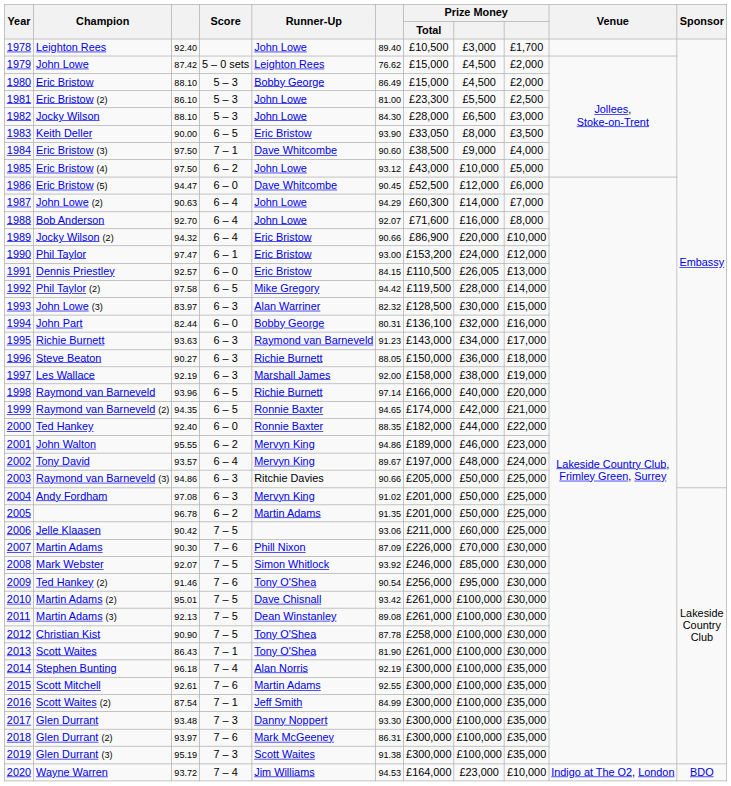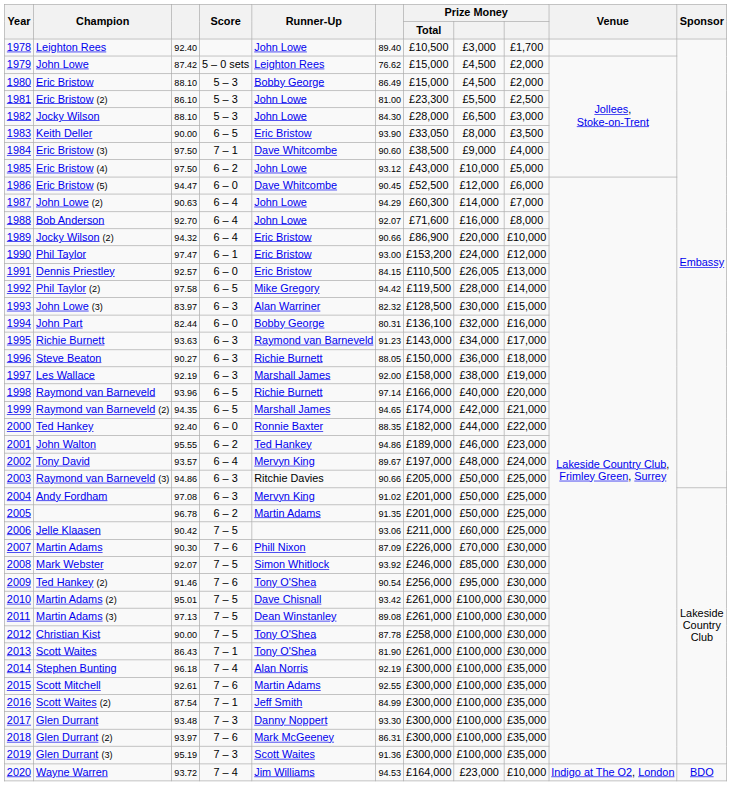Raymond van Barneveld (2) | Runner-Up: Ronnie Baxter -> Marshall James
John Walton | Runner-Up: Mervyn King -> Ted Hankey
Martin Adams (3) | column 3: 92.13 -> 97.13
Christian Kist | column 3: 90.90 -> 90.00
Glen Durrant (3) | column 6: 91.38 -> 91.36
